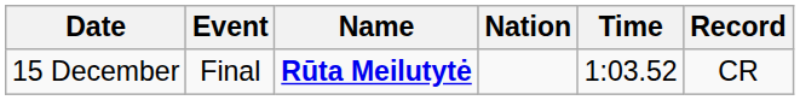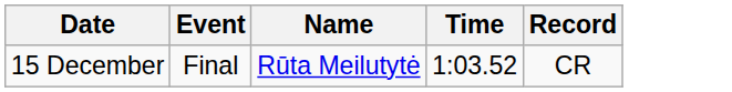- column: Nation
15 December | Name: bold -> normal
